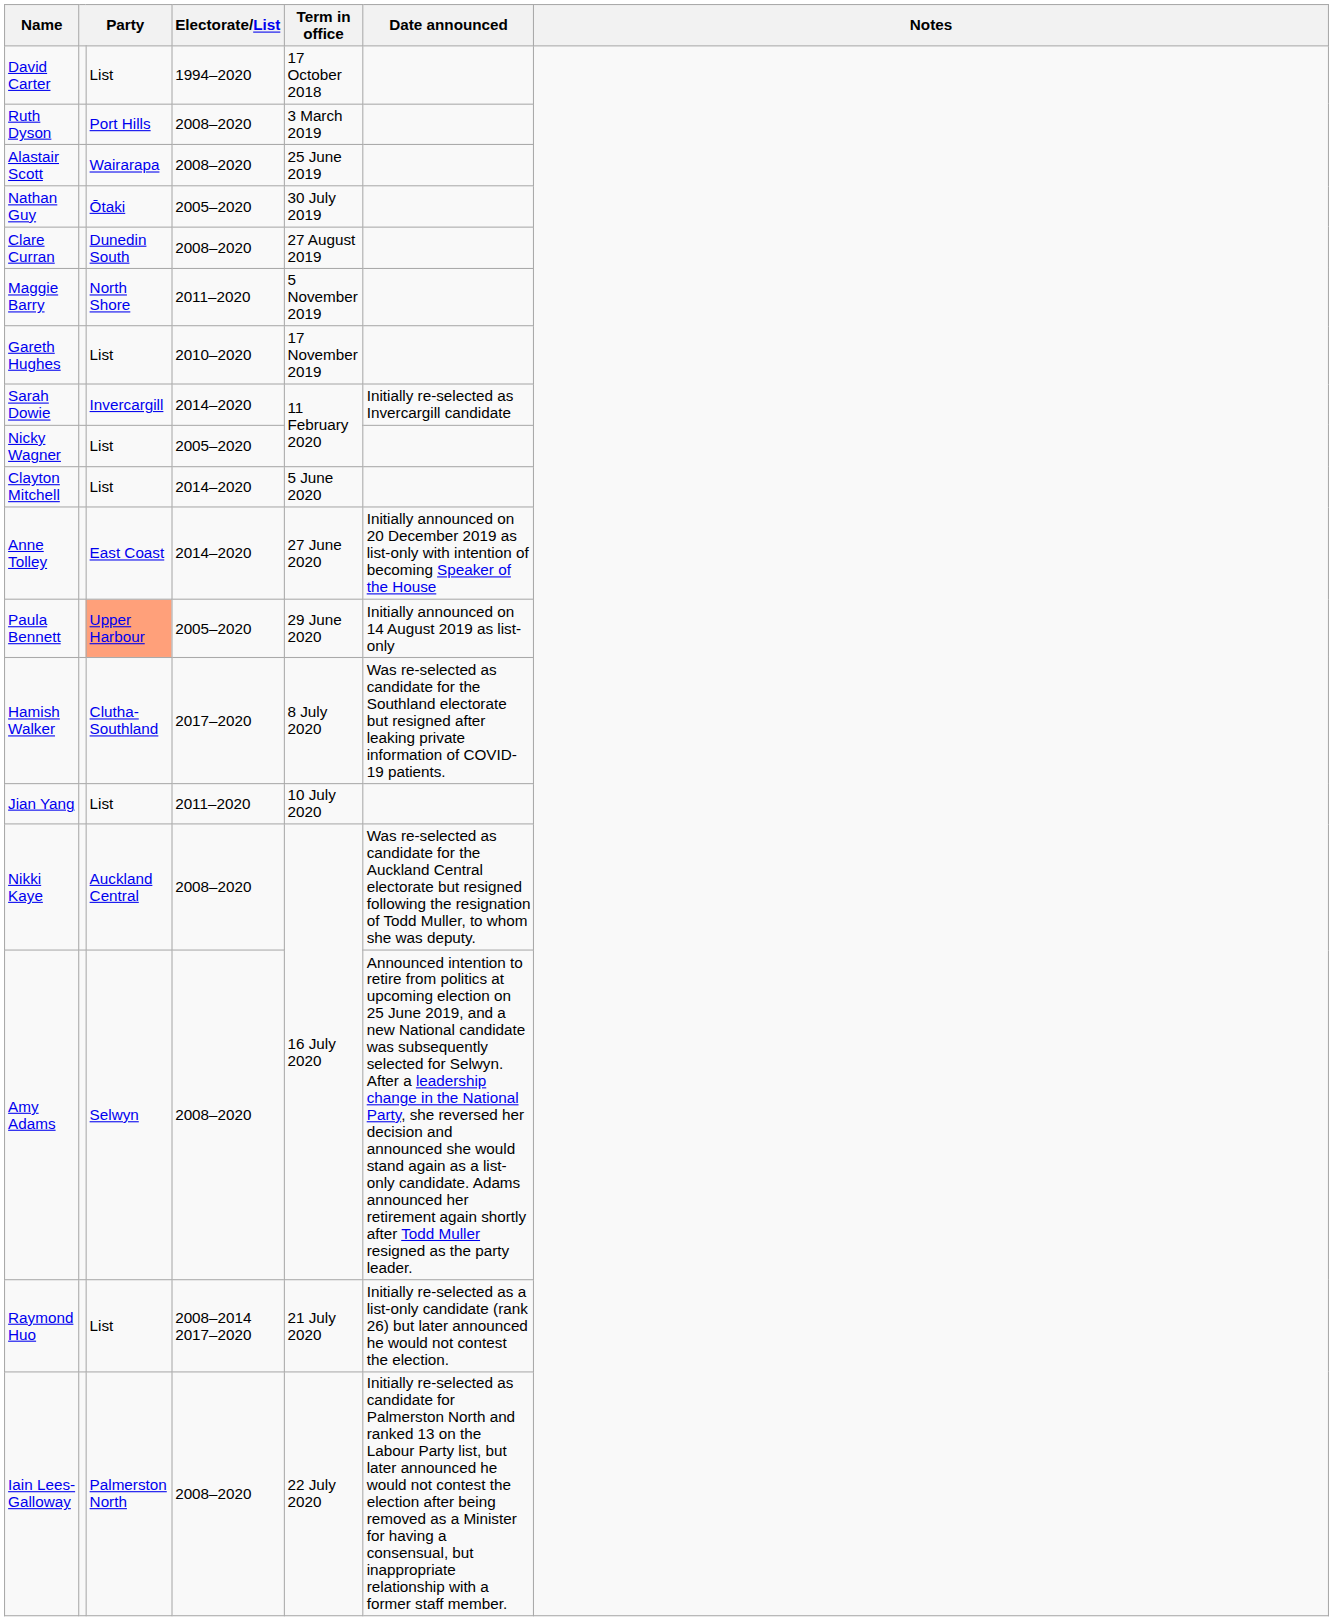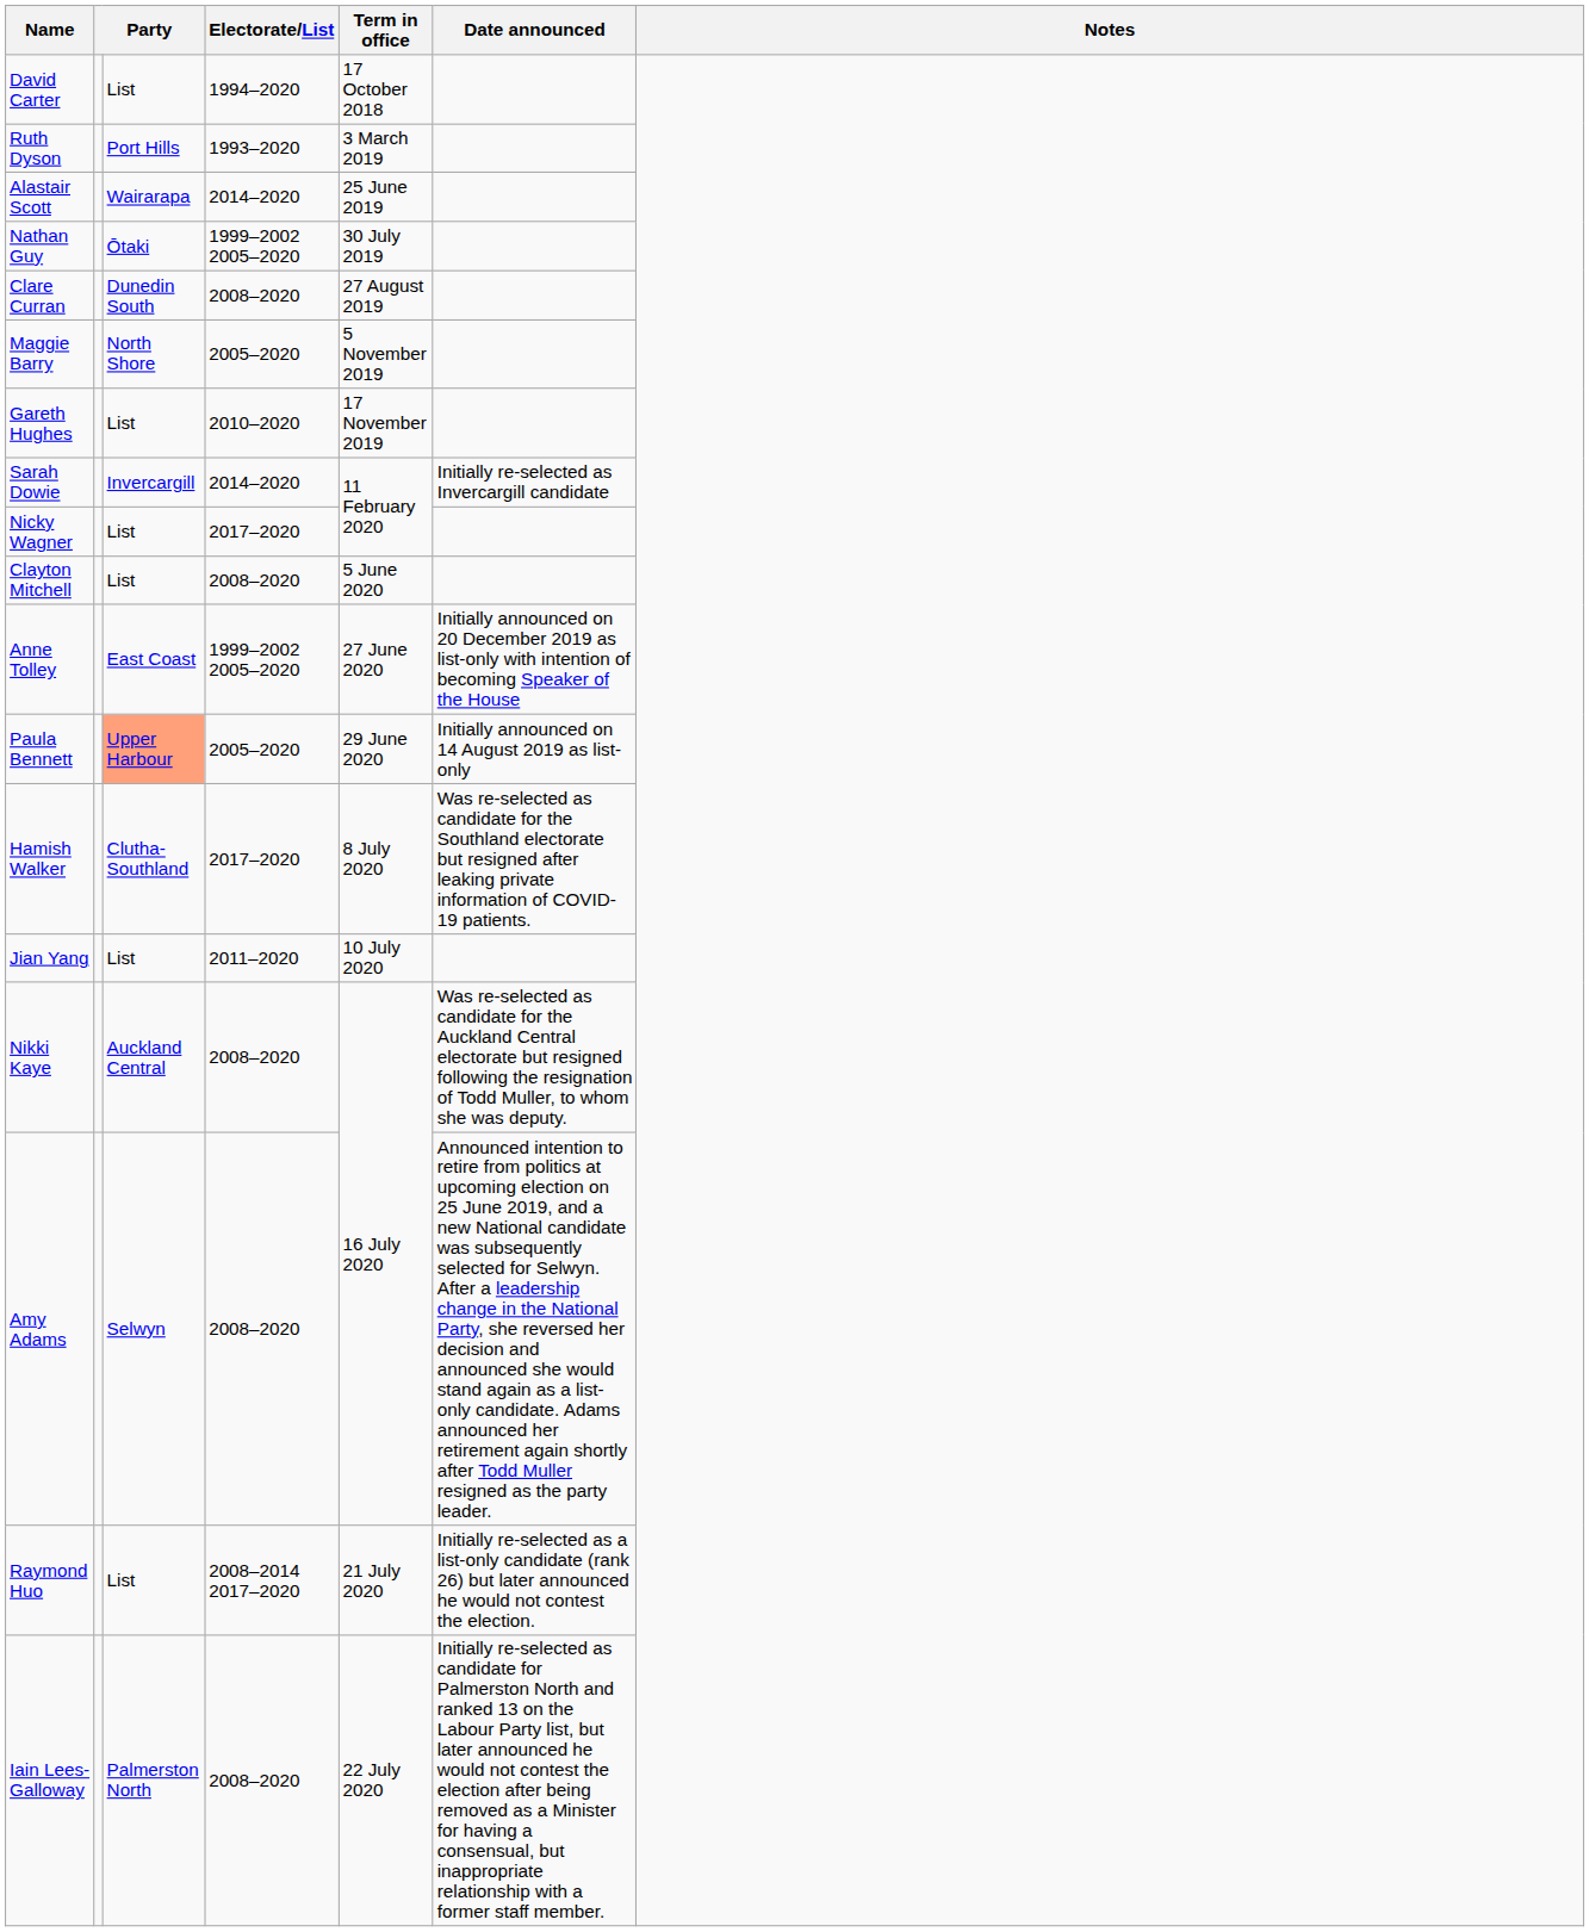Ruth Dyson | Electorate/List: 2008–2020 -> 1993–2020
Alastair Scott | Electorate/List: 2008–2020 -> 2014–2020
Nathan Guy | Electorate/List: 2005–2020 -> 1999–2002 2005–2020
Maggie Barry | Electorate/List: 2011–2020 -> 2005–2020
Nicky Wagner | Electorate/List: 2005–2020 -> 2017–2020
Clayton Mitchell | Electorate/List: 2014–2020 -> 2008–2020
Anne Tolley | Electorate/List: 2014–2020 -> 1999–2002 2005–2020
